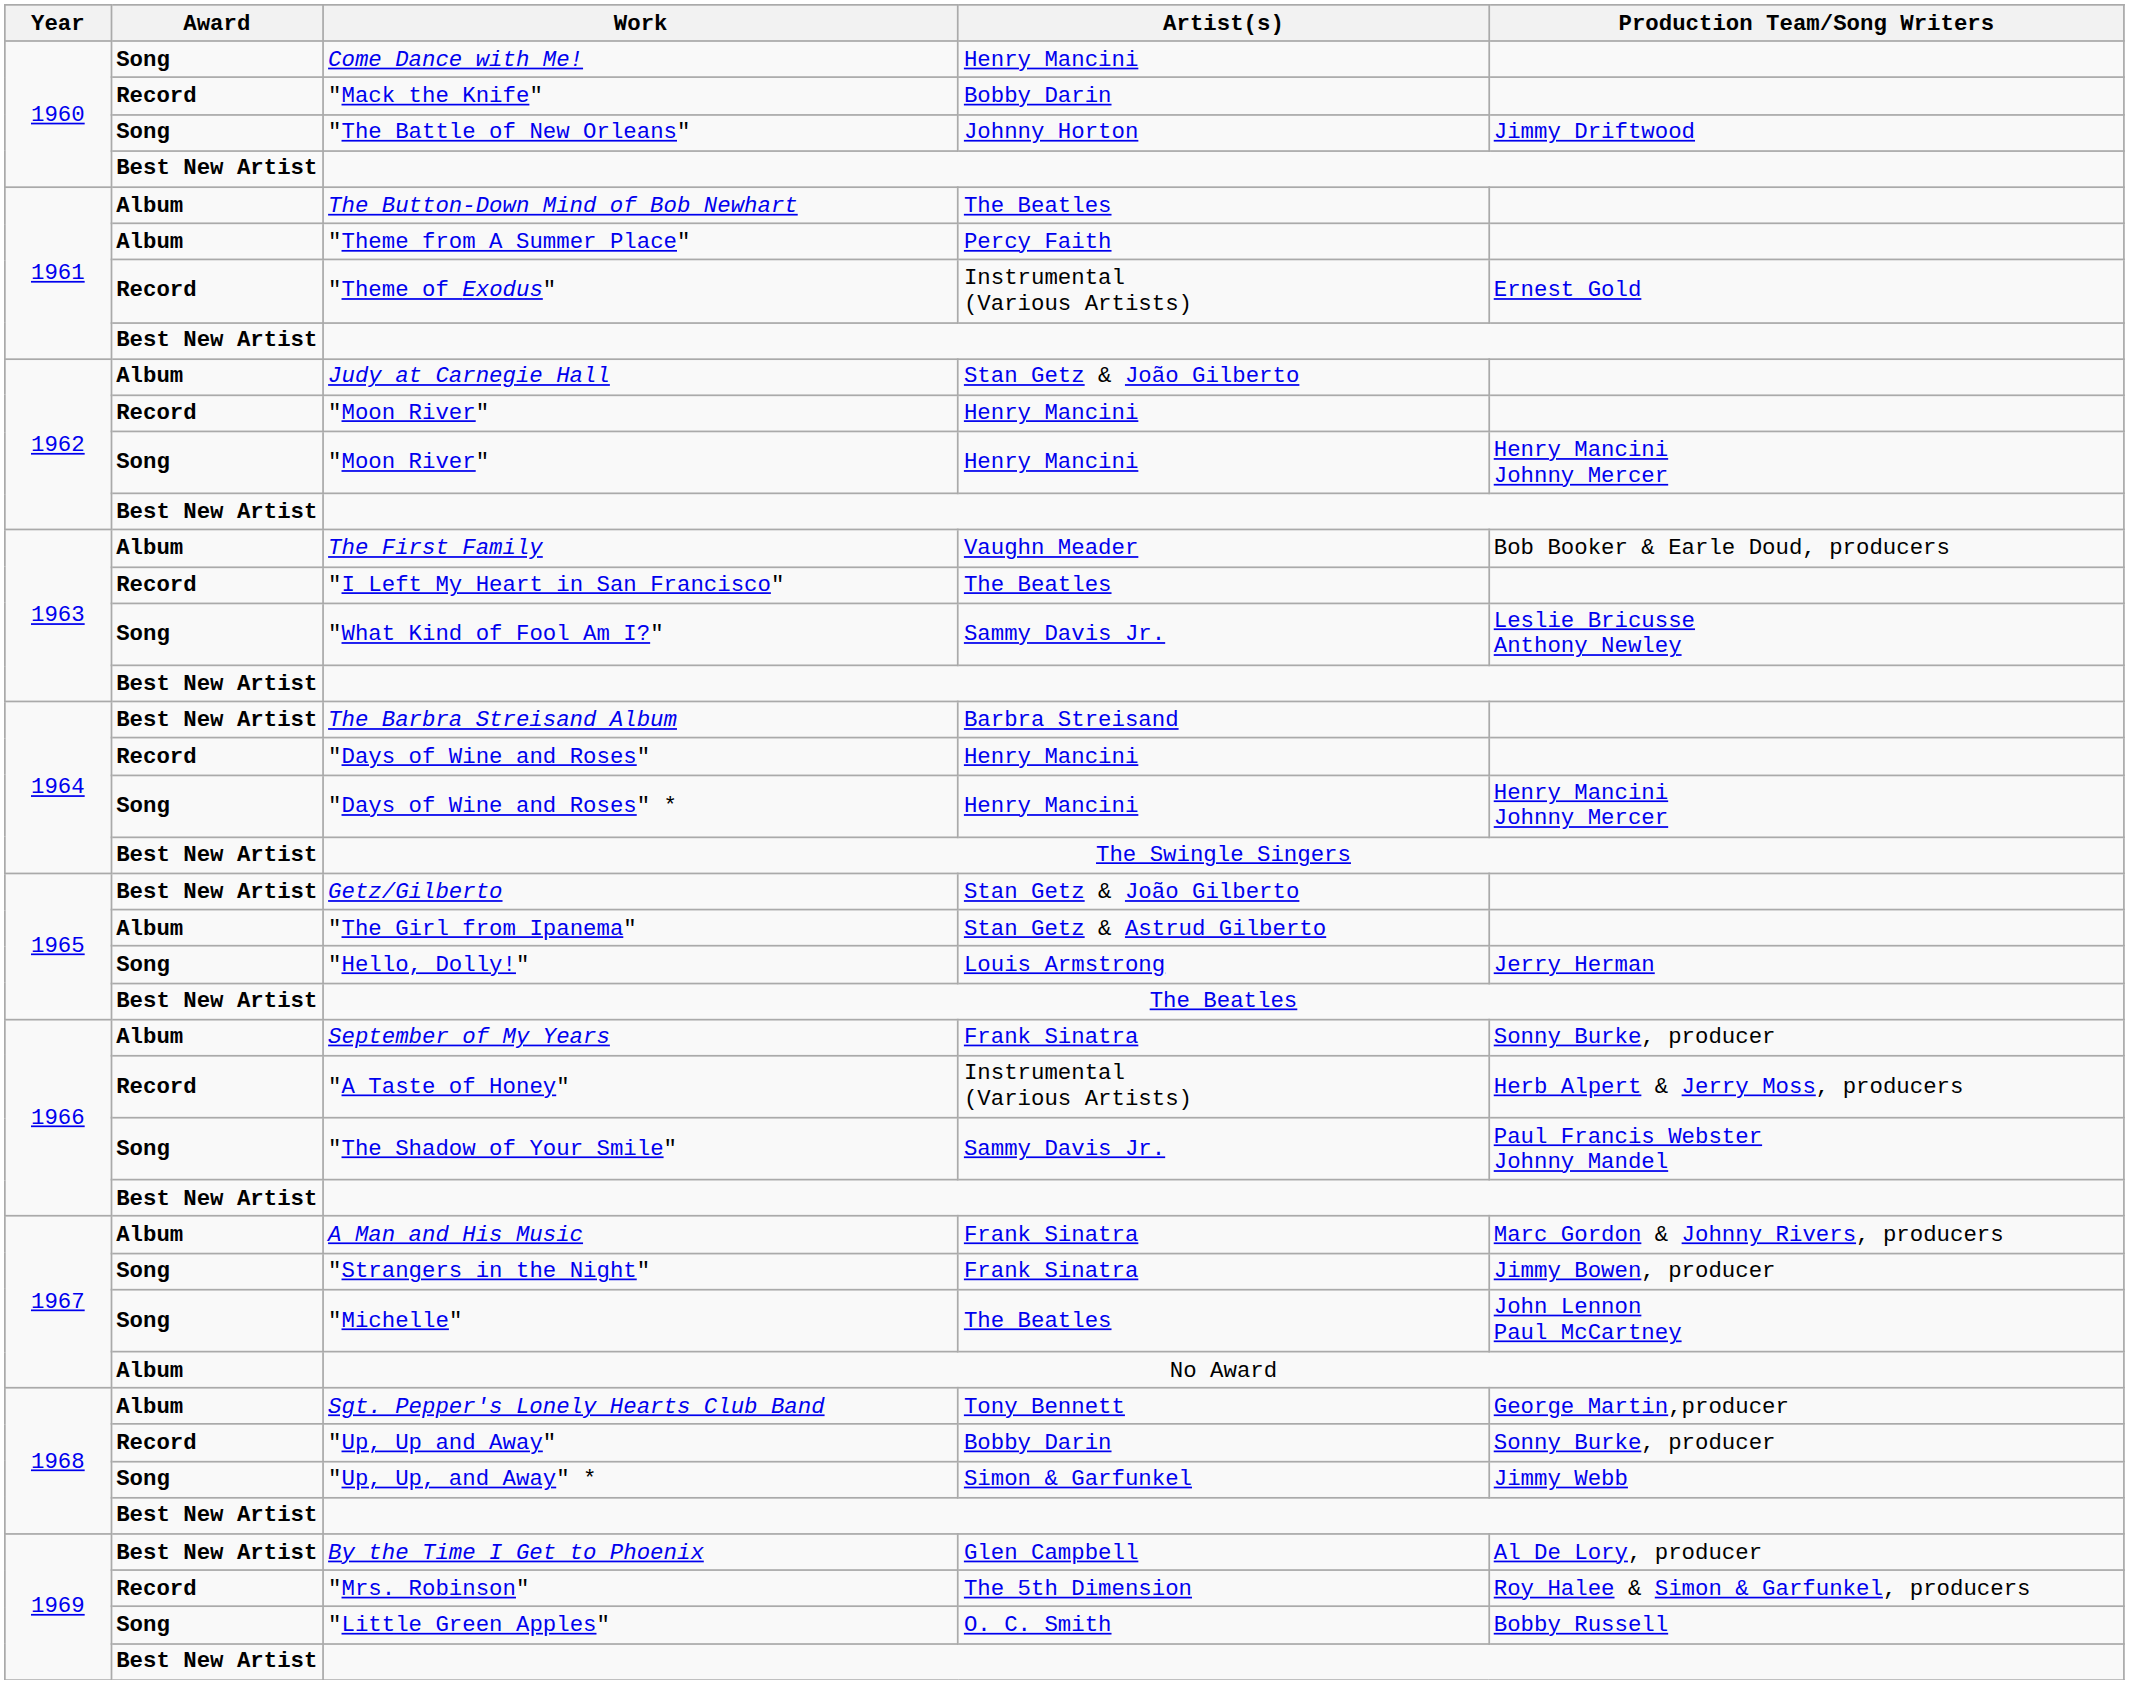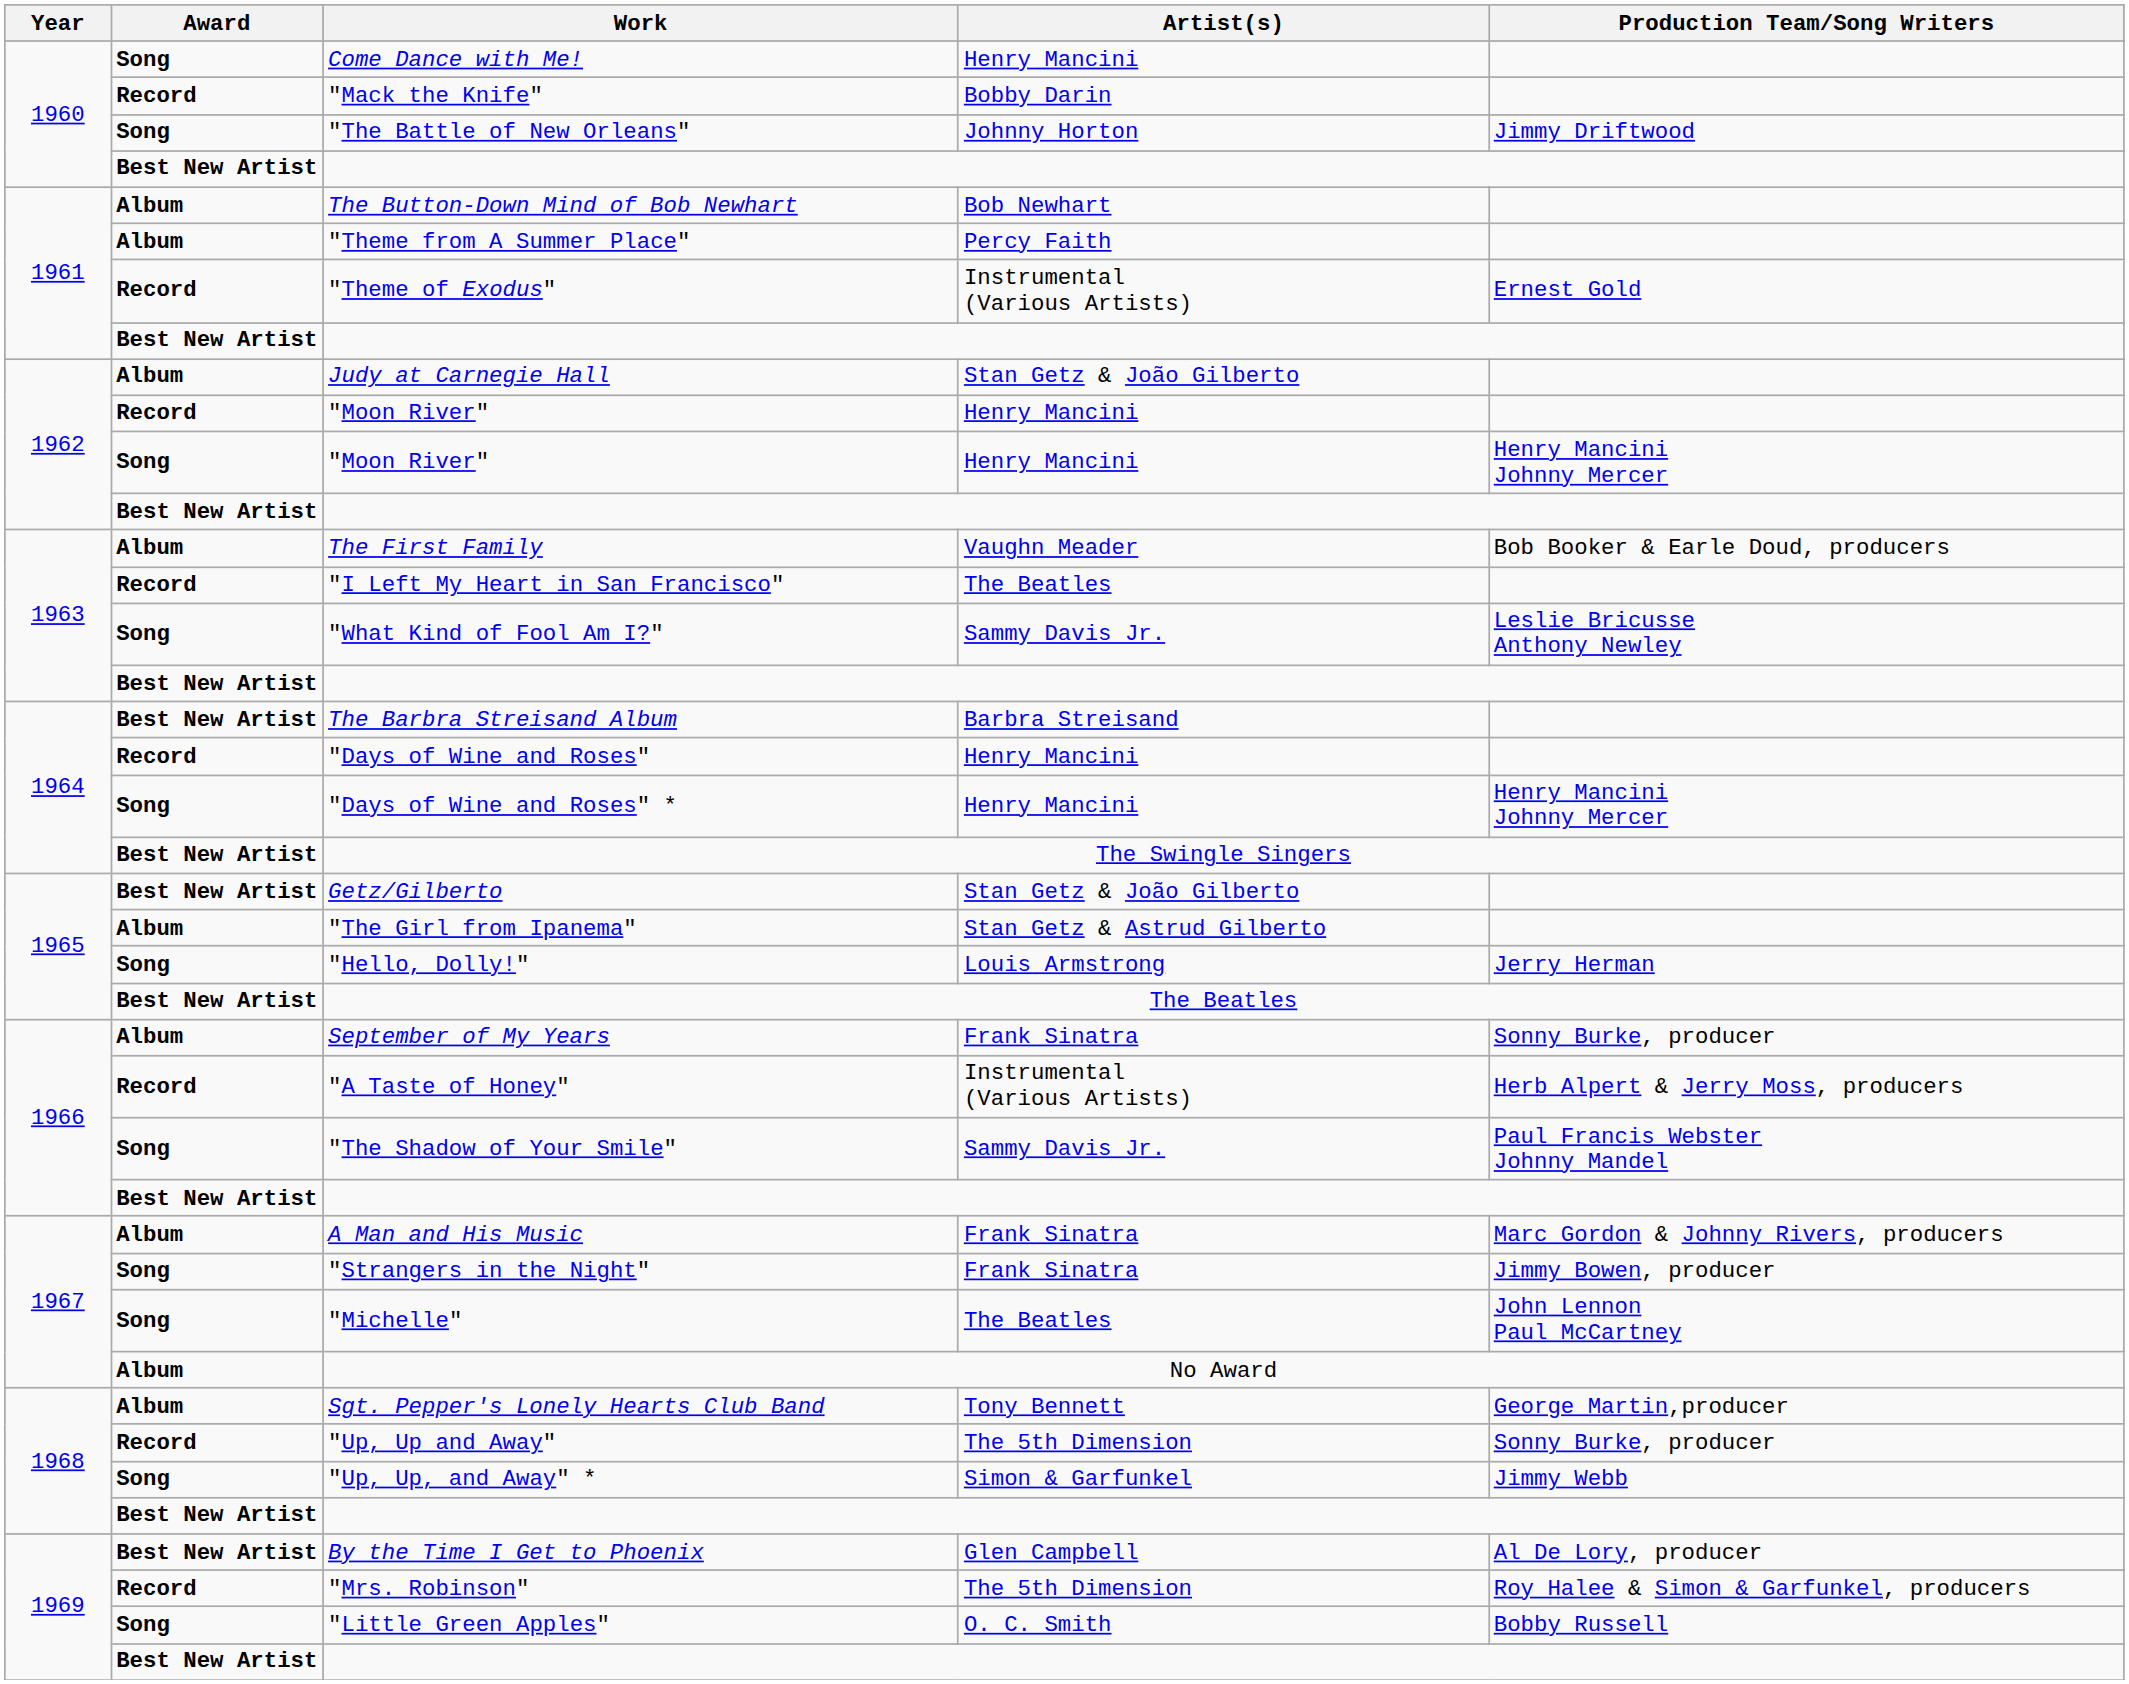The Button-Down Mind of Bob Newhart | Artist(s): The Beatles -> Bob Newhart
"Up, Up and Away" | Artist(s): Bobby Darin -> The 5th Dimension
